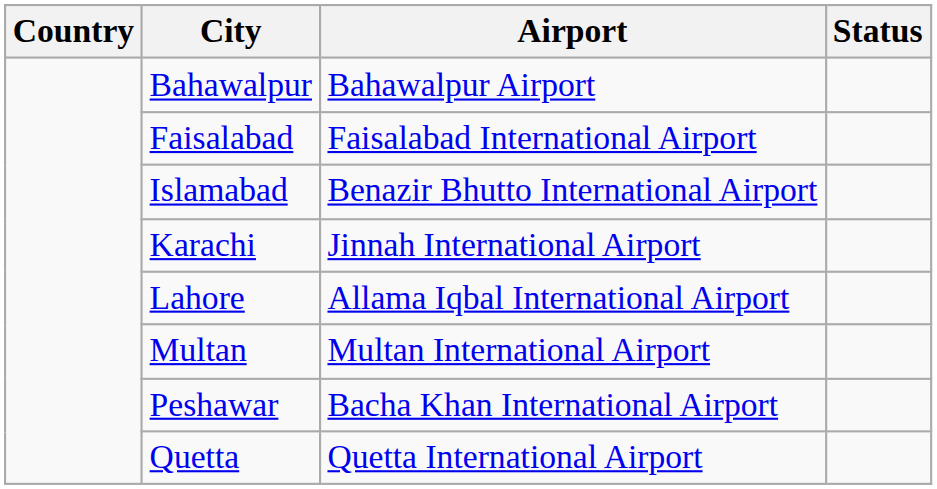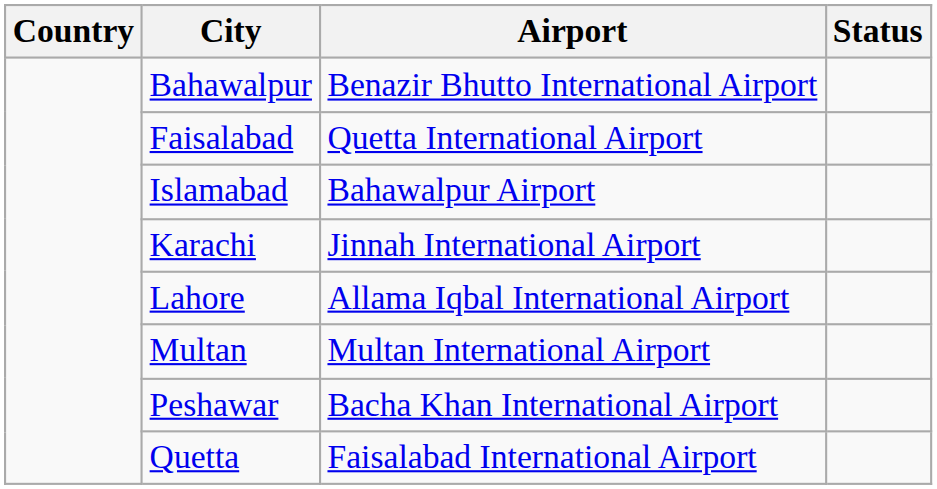Bahawalpur | Airport: Bahawalpur Airport -> Benazir Bhutto International Airport
Faisalabad | Airport: Faisalabad International Airport -> Quetta International Airport
Islamabad | Airport: Benazir Bhutto International Airport -> Bahawalpur Airport
Quetta | Airport: Quetta International Airport -> Faisalabad International Airport
